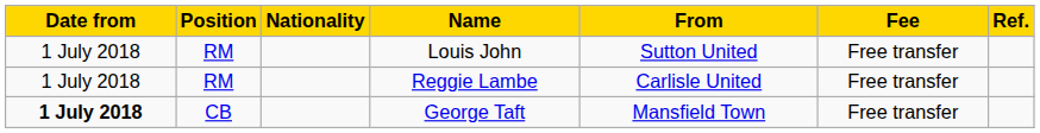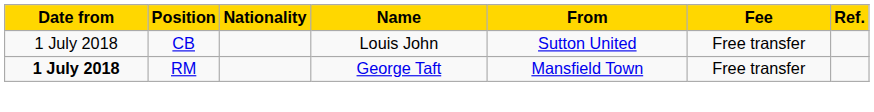Louis John | Position: RM -> CB
- row: 1 July 2018 | RM | Reggie Lambe | Carlisle United | Free transfer
George Taft | Position: CB -> RM
